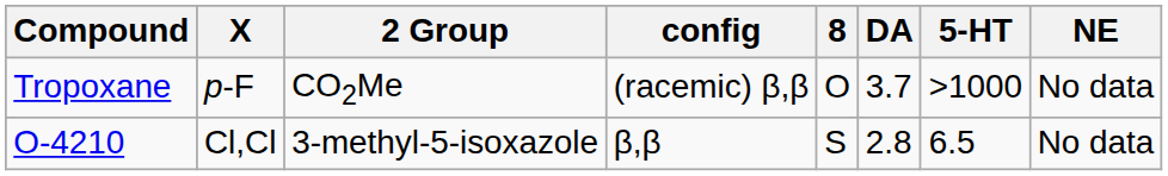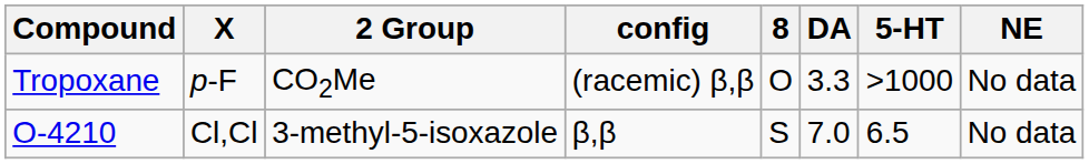Tropoxane | DA: 3.7 -> 3.3
O-4210 | DA: 2.8 -> 7.0
